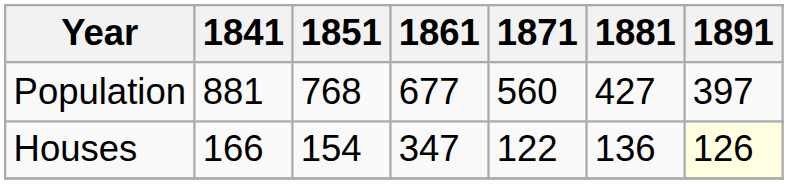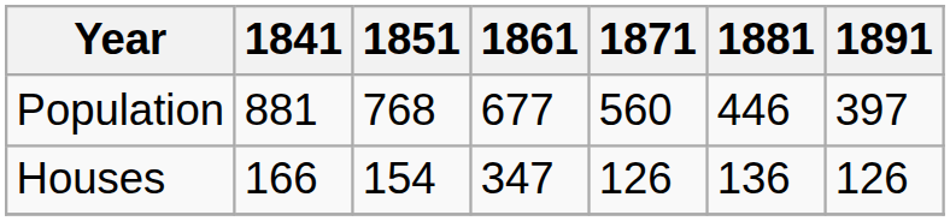Population | 1881: 427 -> 446
Houses | 1871: 122 -> 126
Houses | 1891: lightyellow background -> no background
